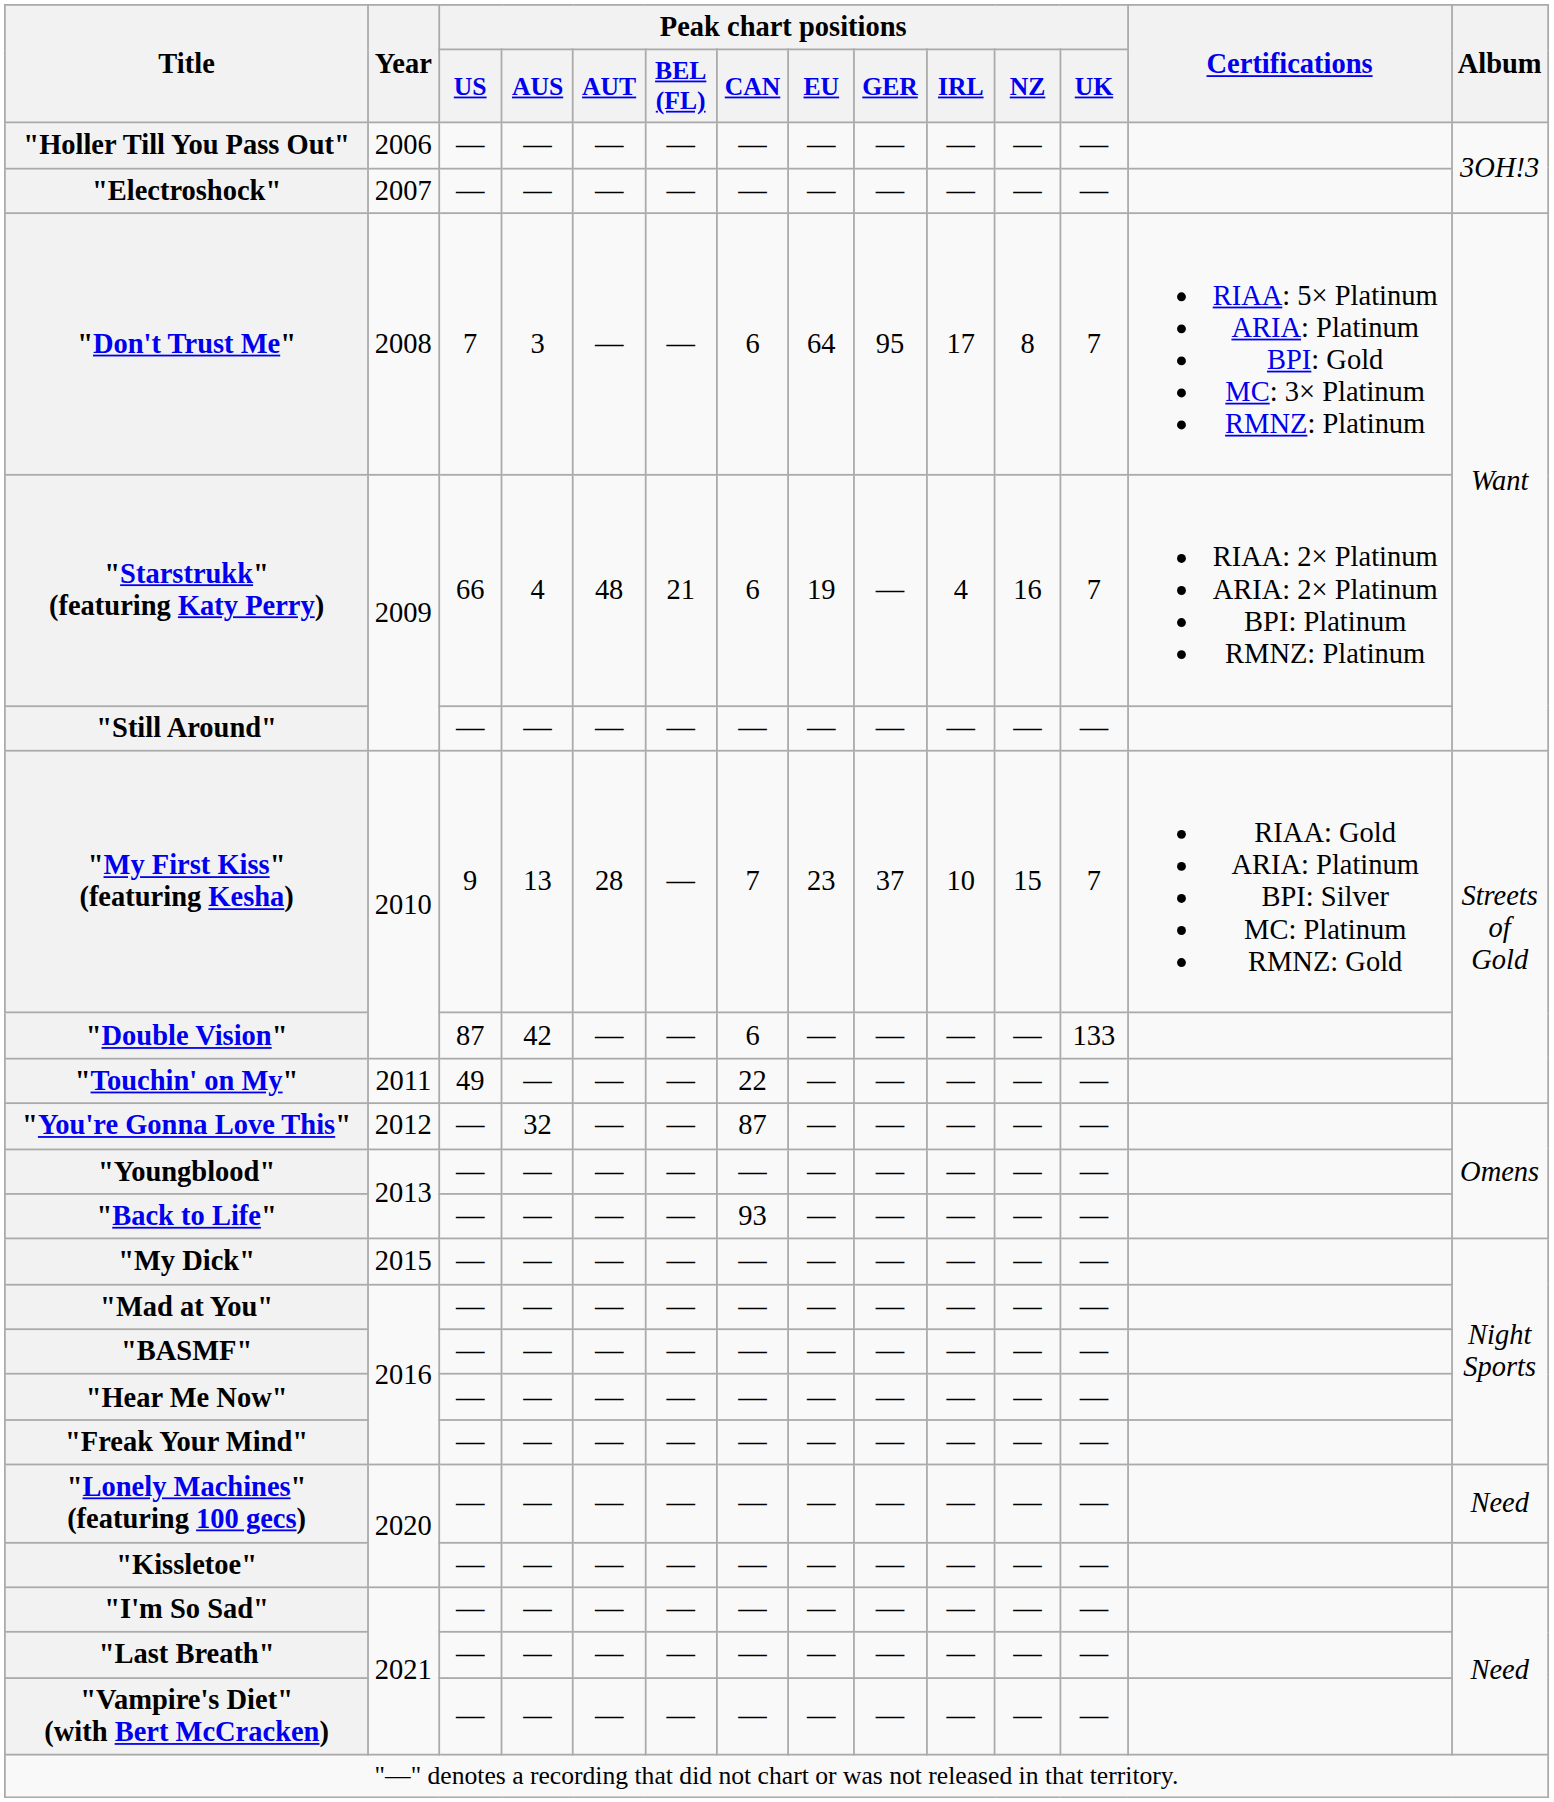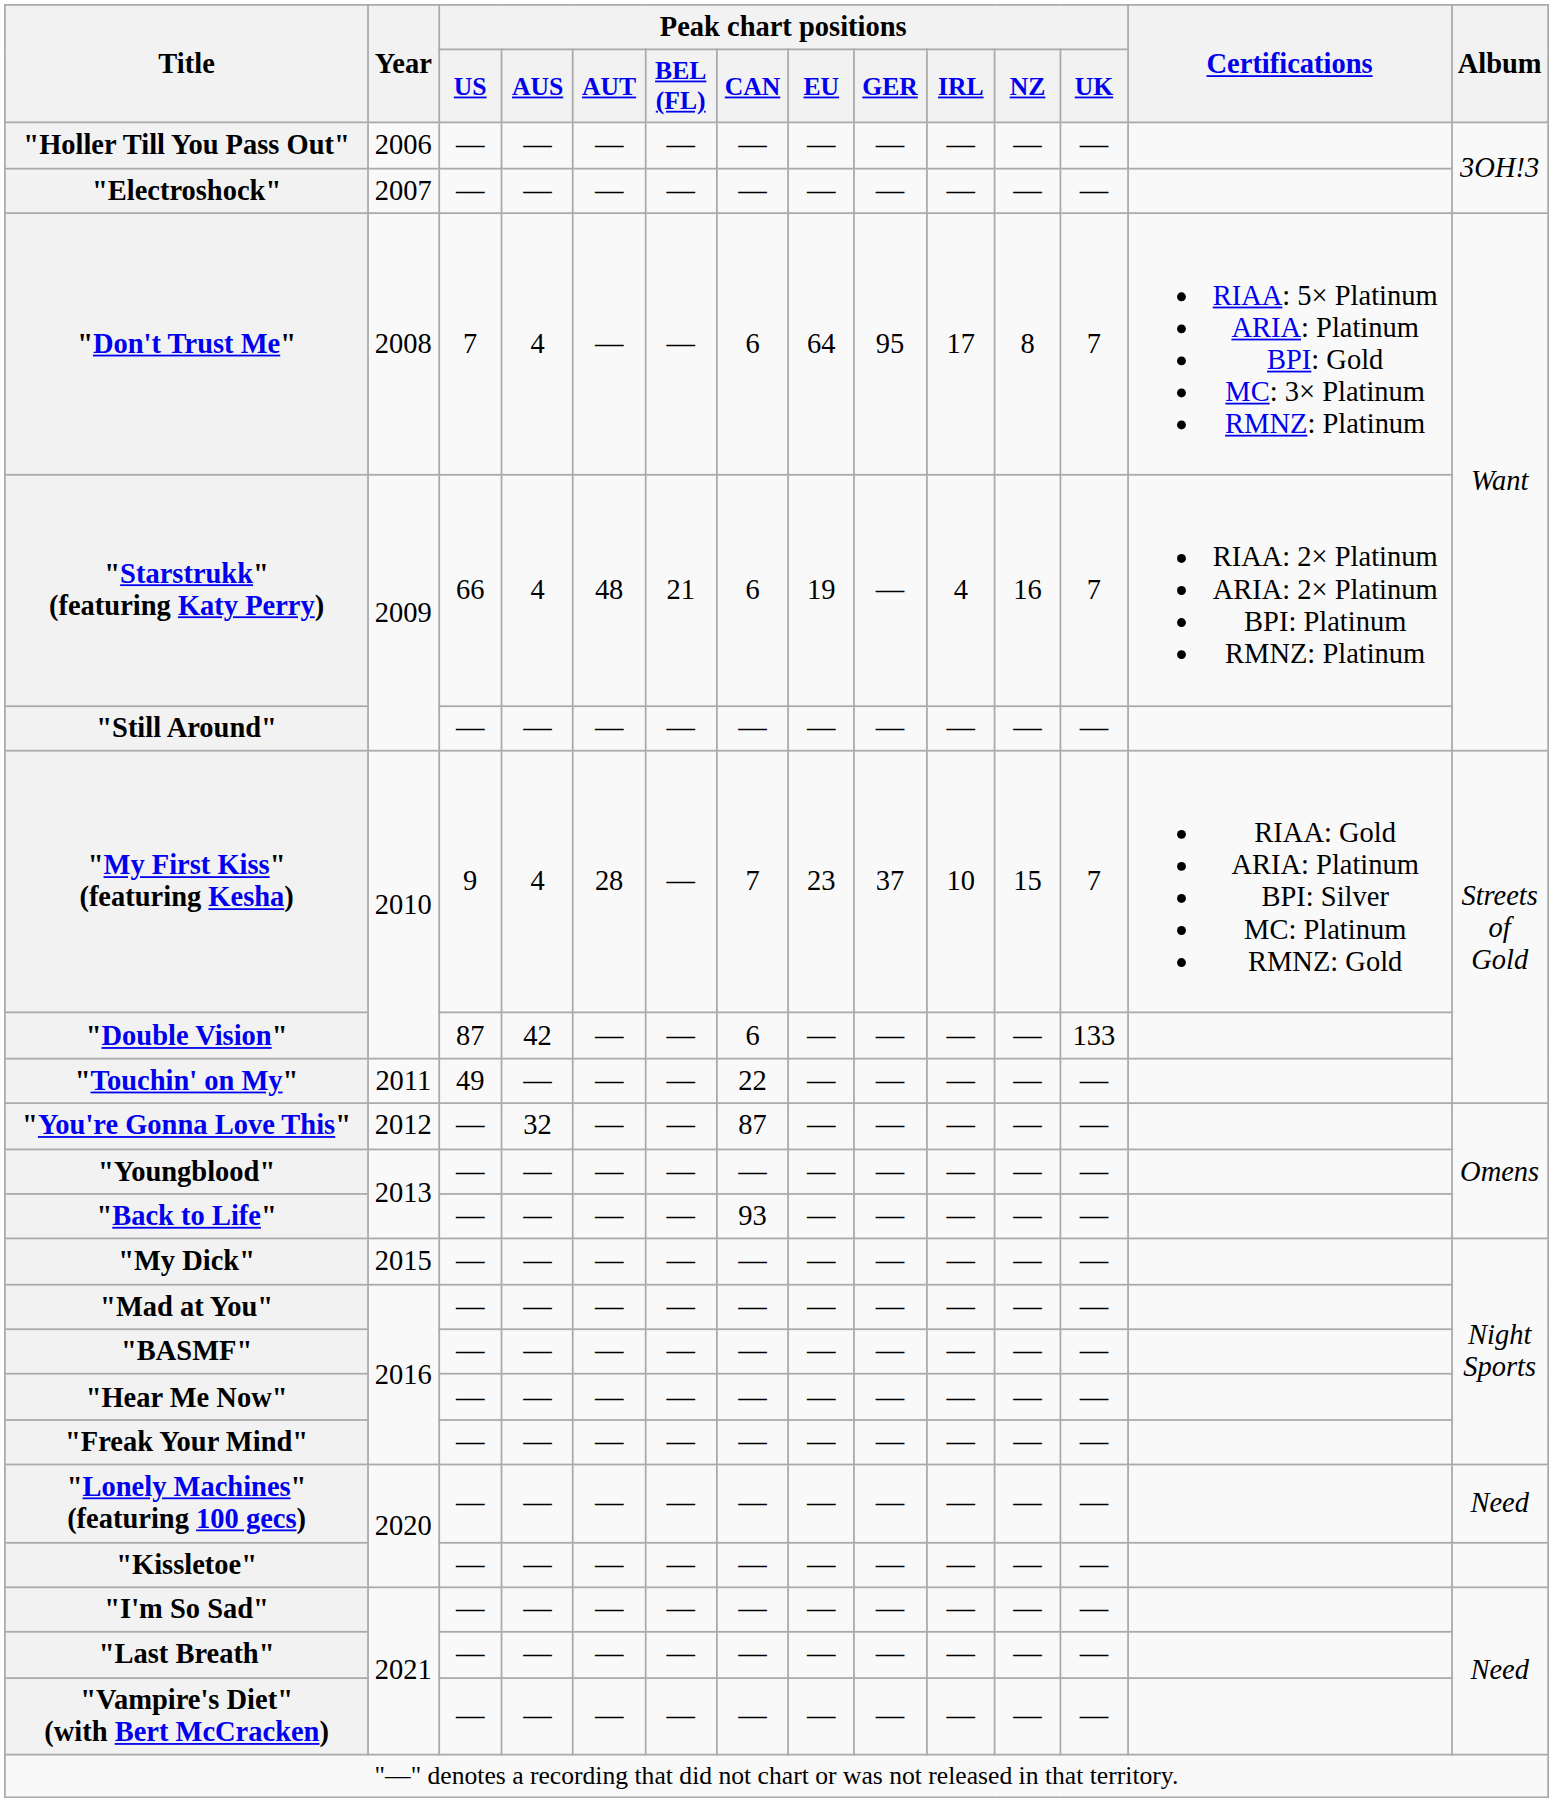"Don't Trust Me" | Peak chart positions / AUS: 3 -> 4
"My First Kiss" (featuring Kesha) | Peak chart positions / AUS: 13 -> 4
